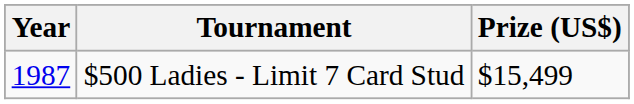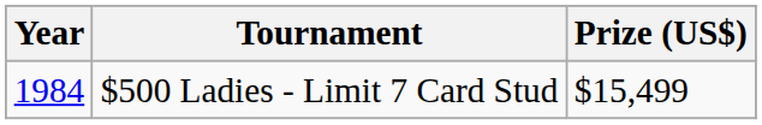$500 Ladies - Limit 7 Card Stud | Year: 1987 -> 1984
